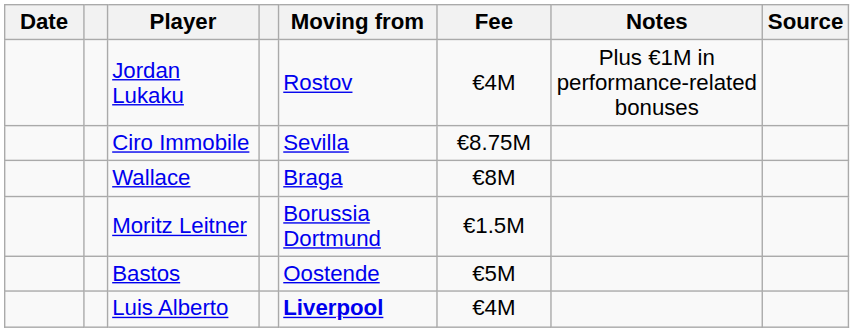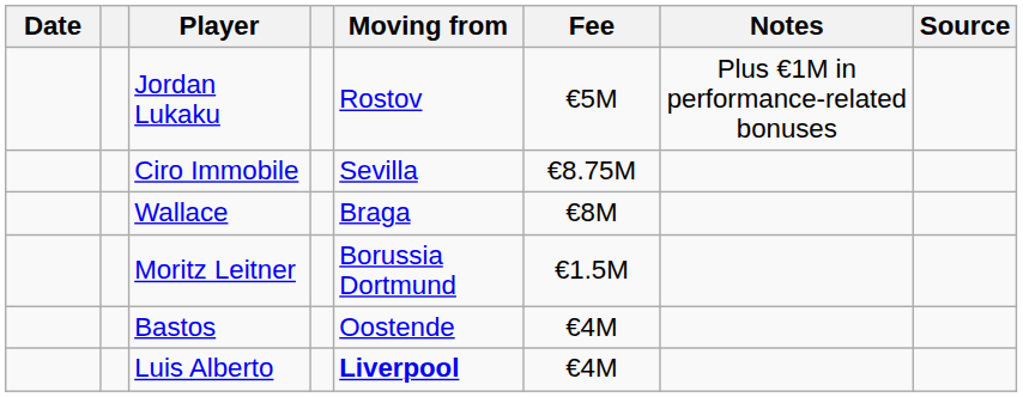Jordan Lukaku | Fee: €4M -> €5M
Bastos | Fee: €5M -> €4M
